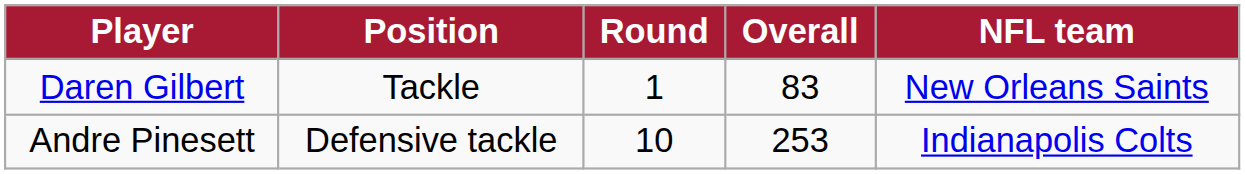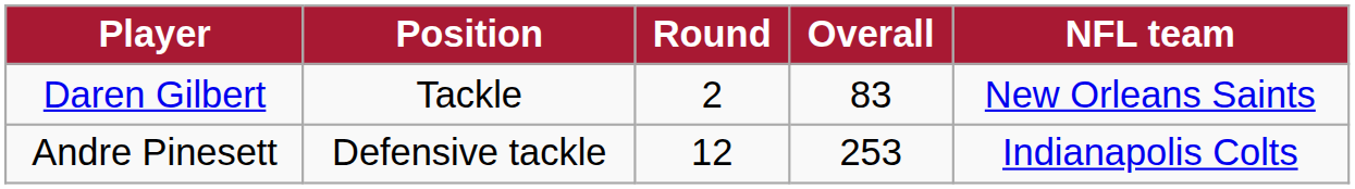Daren Gilbert | Round: 1 -> 2
Andre Pinesett | Round: 10 -> 12
